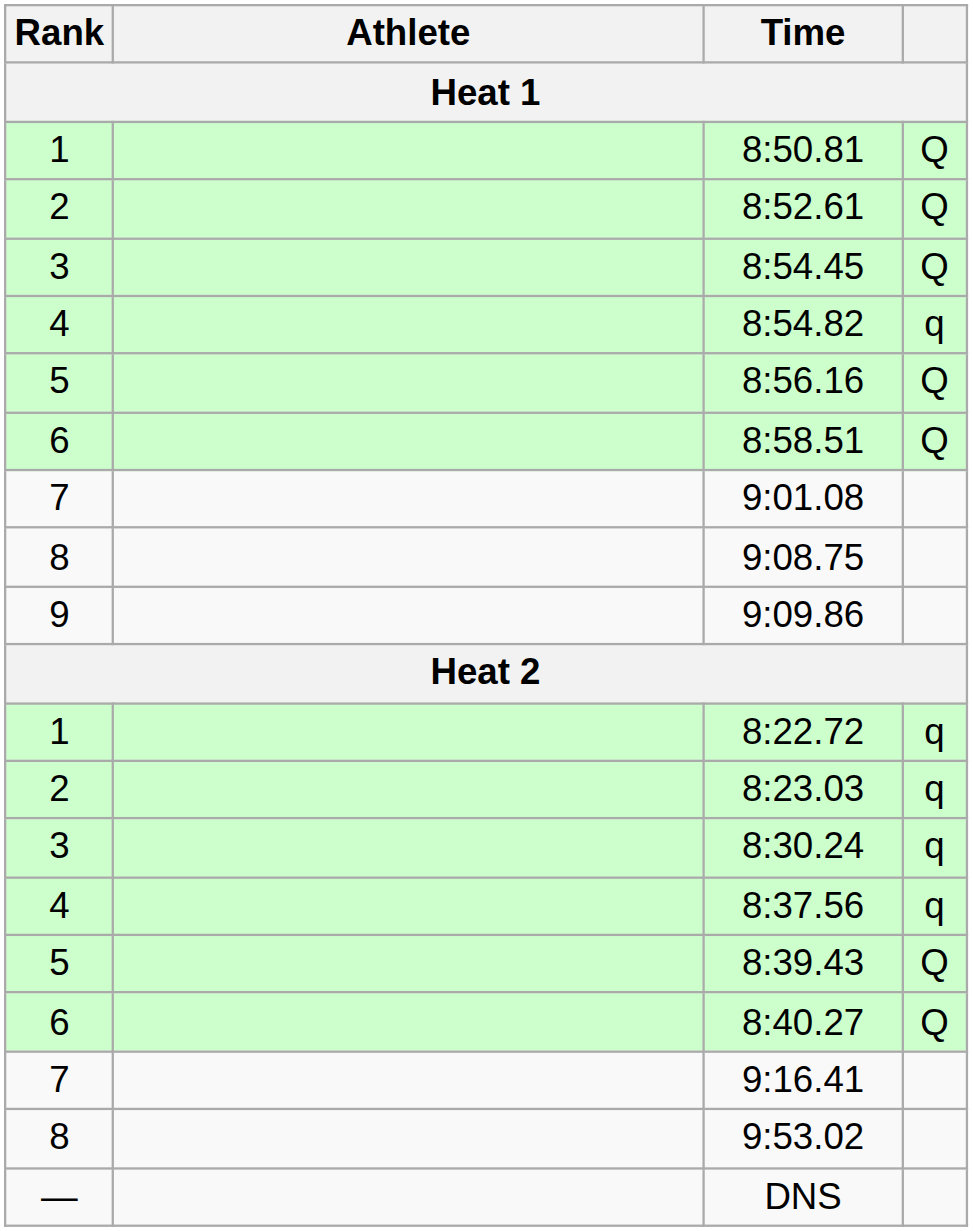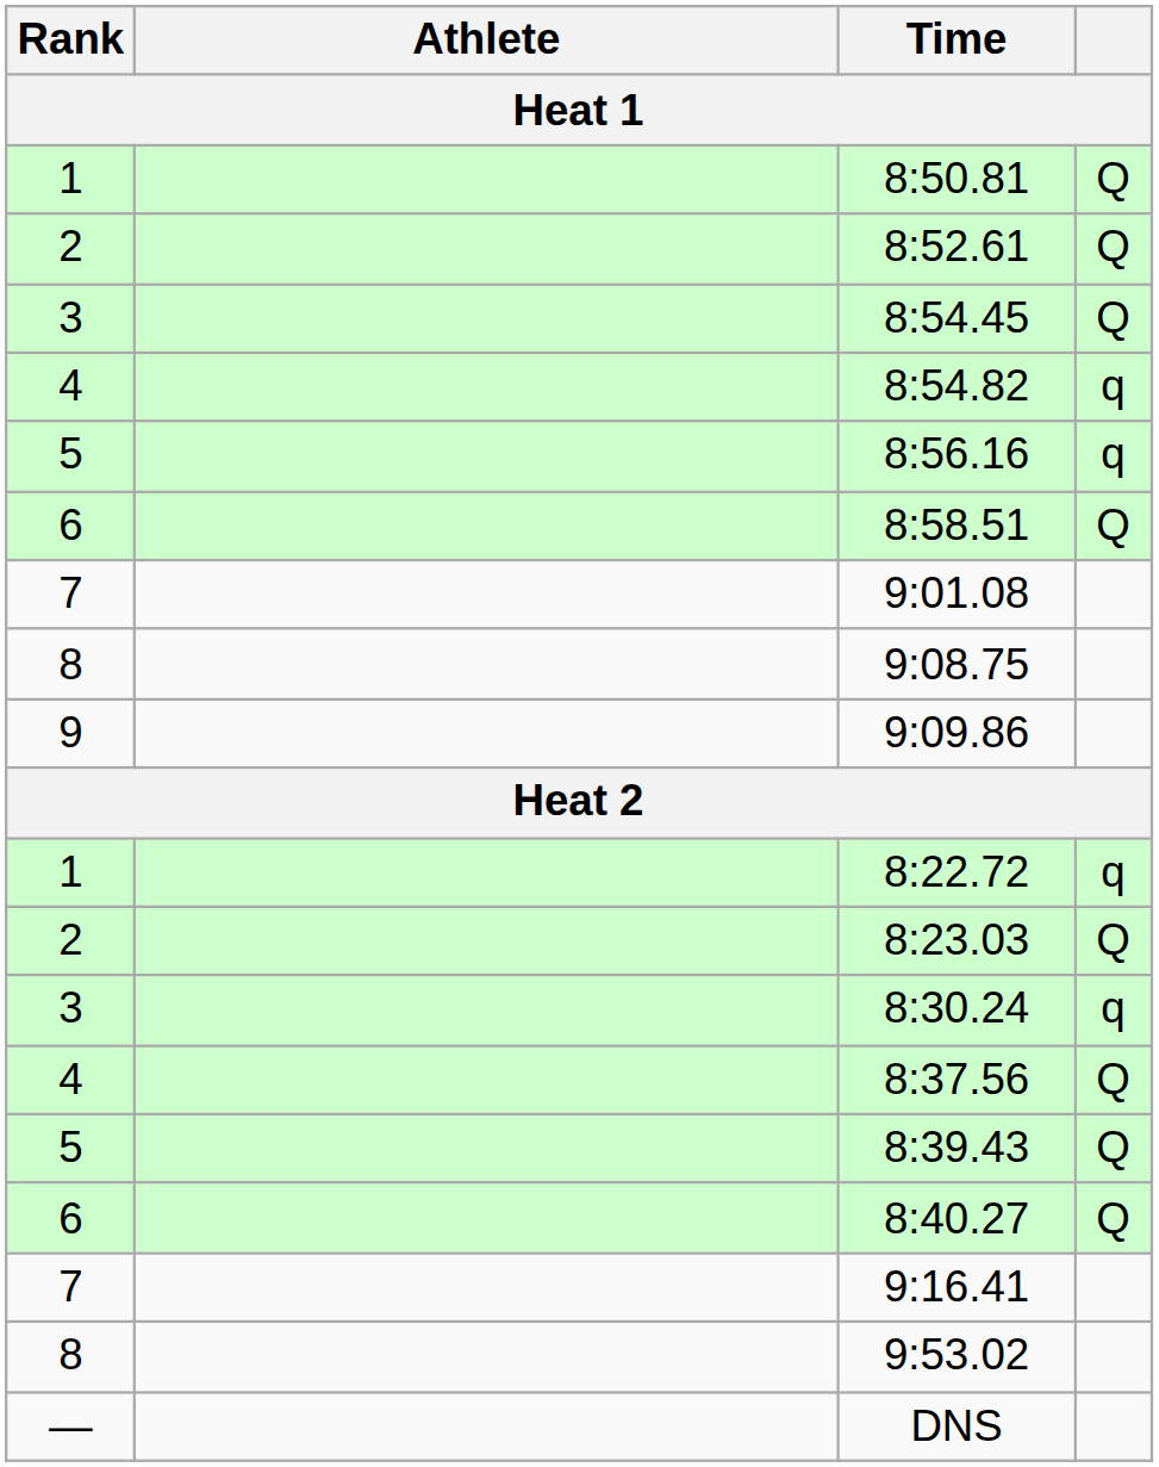8:56.16 | column 4: Q -> q
8:23.03 | column 4: q -> Q
8:37.56 | column 4: q -> Q
